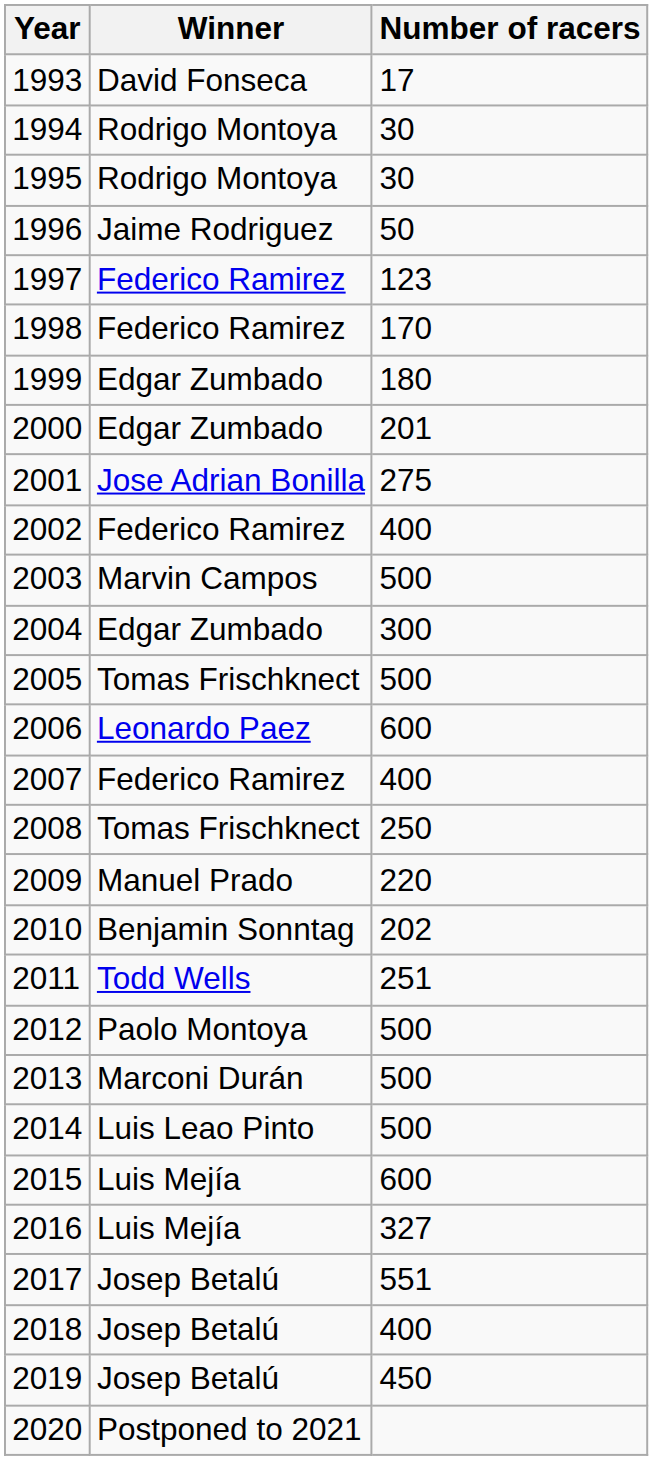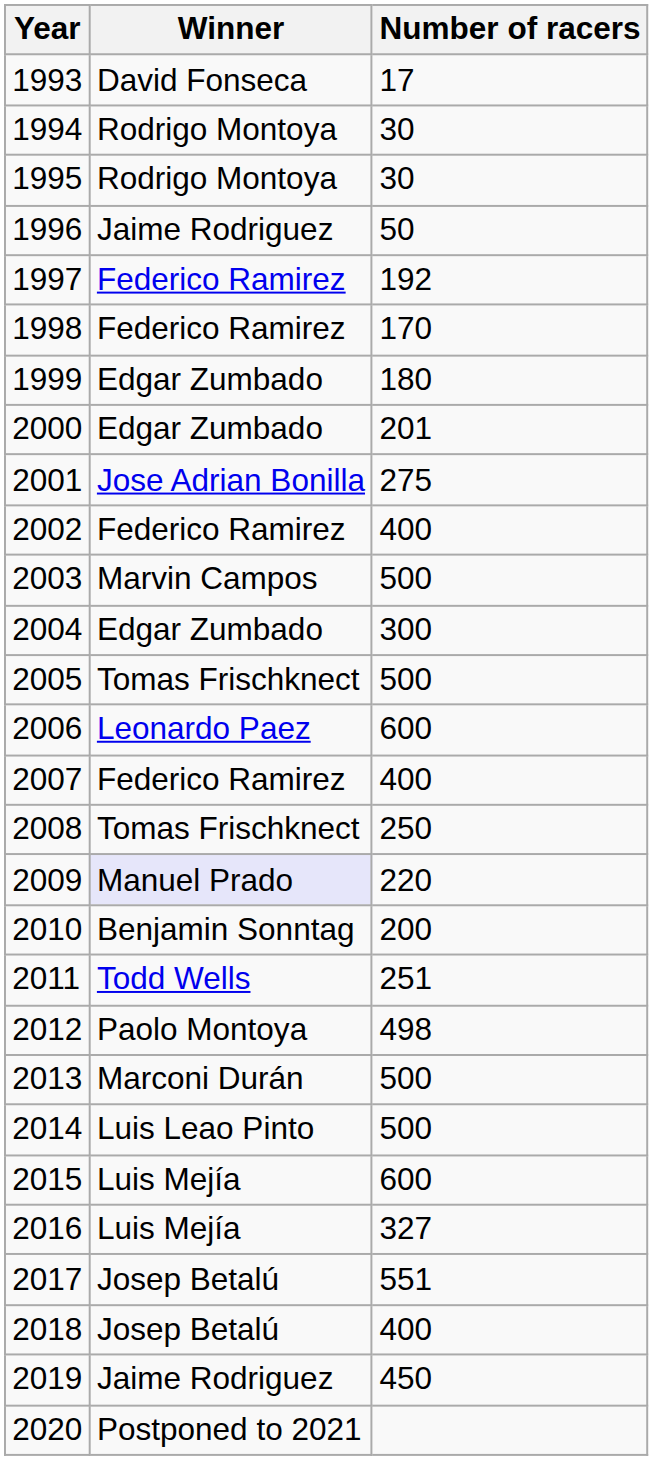1997 | Number of racers: 123 -> 192
2009 | Winner: no background -> lavender background
2010 | Number of racers: 202 -> 200
2012 | Number of racers: 500 -> 498
2019 | Winner: Josep Betalú -> Jaime Rodriguez
